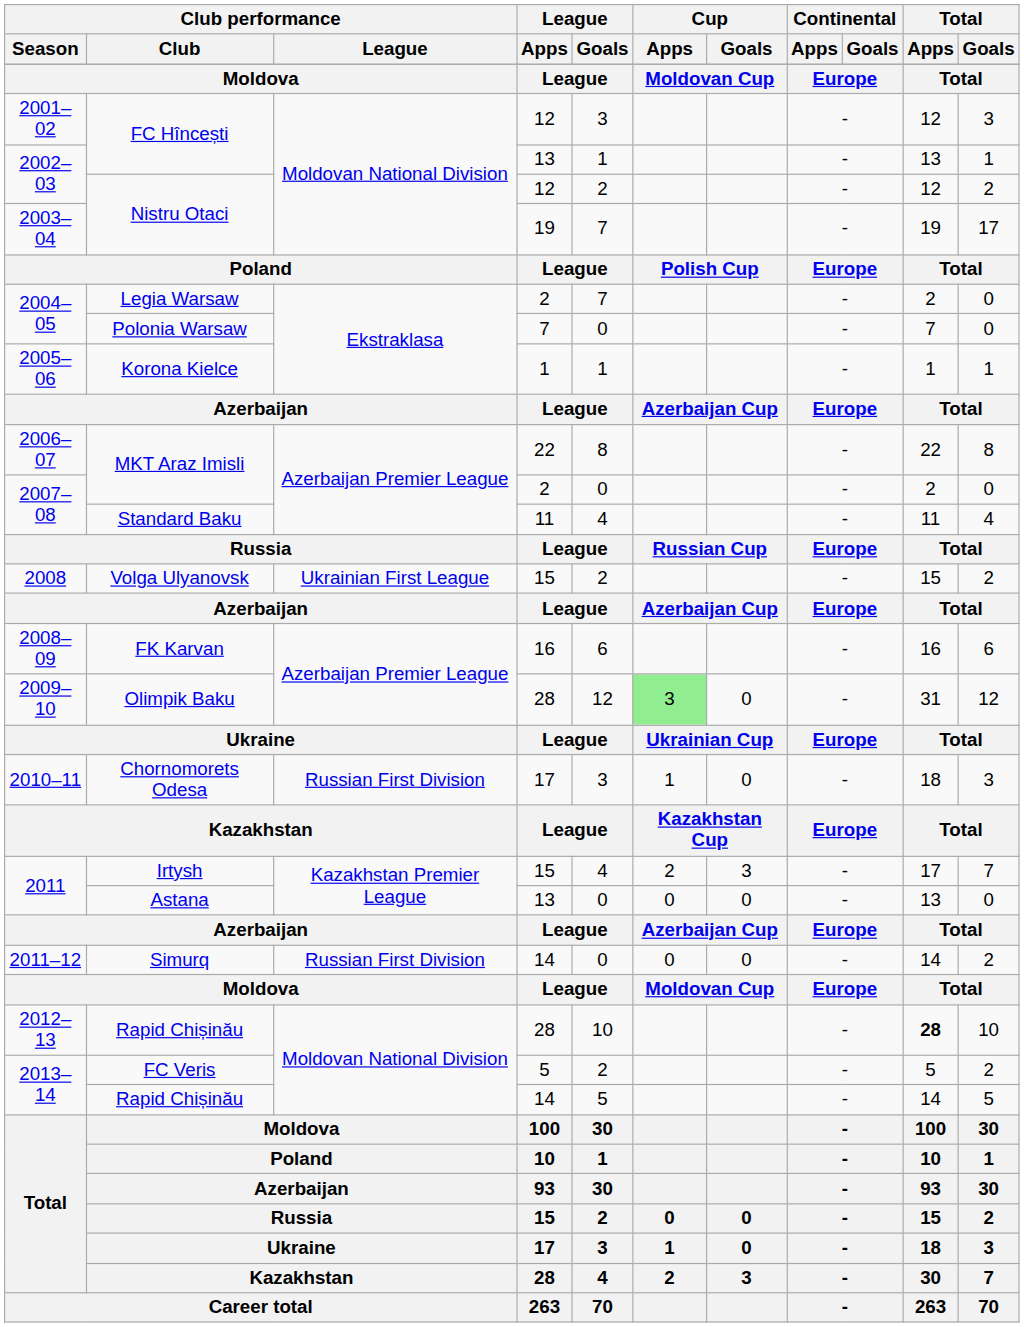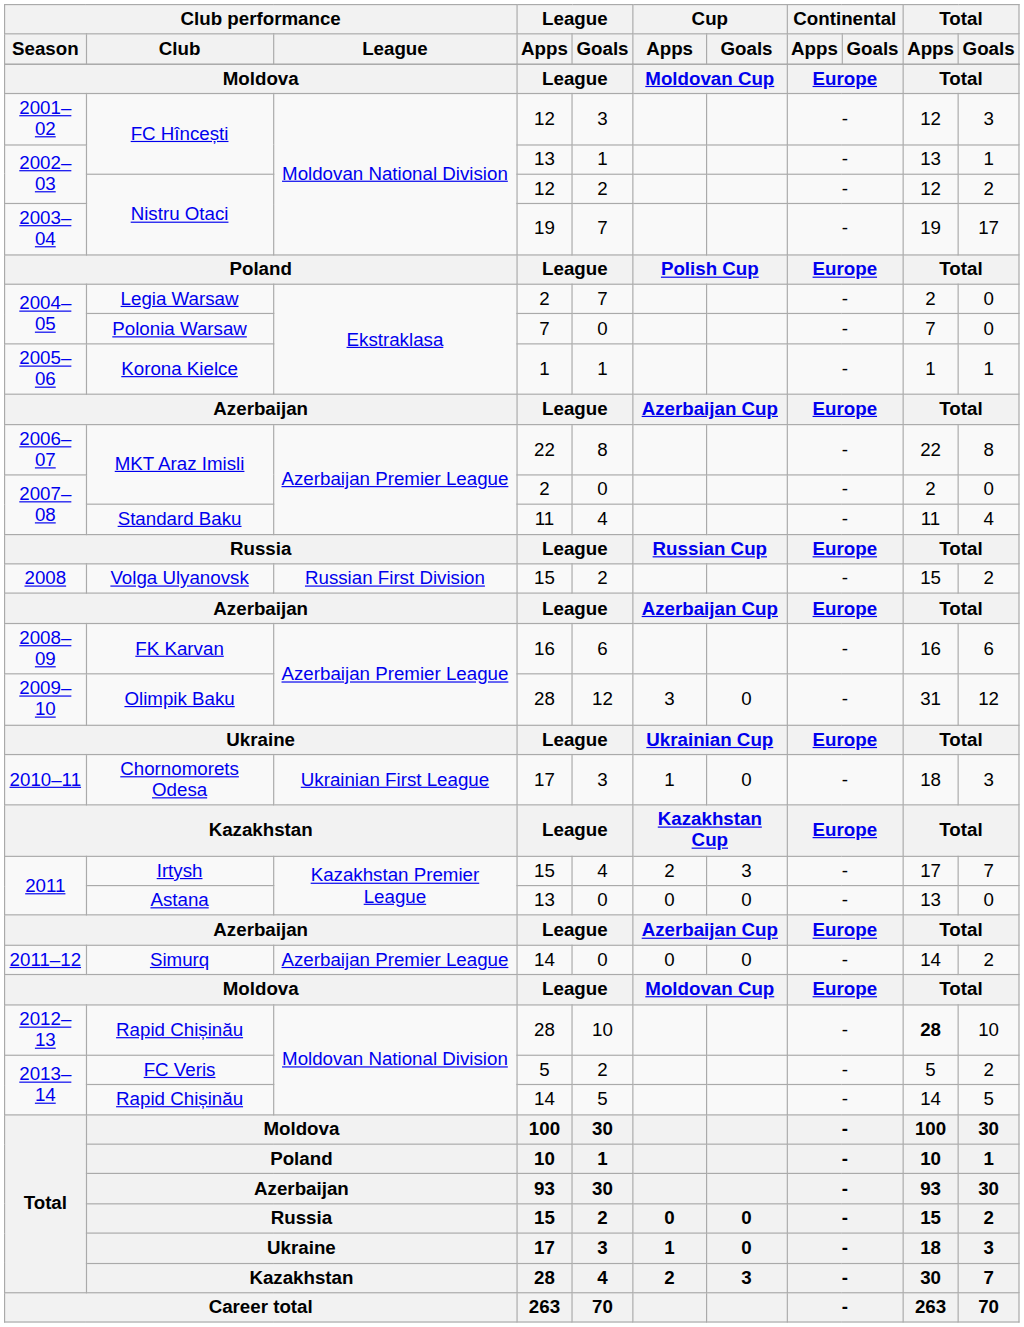Volga Ulyanovsk | Club performance / League: Ukrainian First League -> Russian First Division
Olimpik Baku | Cup / Apps: lightgreen background -> no background
Chornomorets Odesa | Club performance / League: Russian First Division -> Ukrainian First League
Simurq | Club performance / League: Russian First Division -> Azerbaijan Premier League
